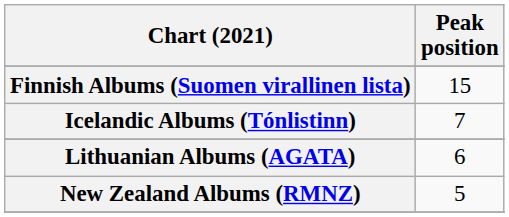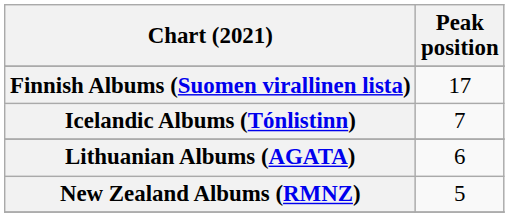Finnish Albums (Suomen virallinen lista) | Peak position: 15 -> 17
